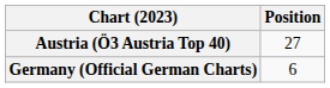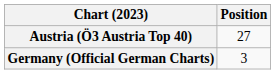Germany (Official German Charts) | Position: 6 -> 3
